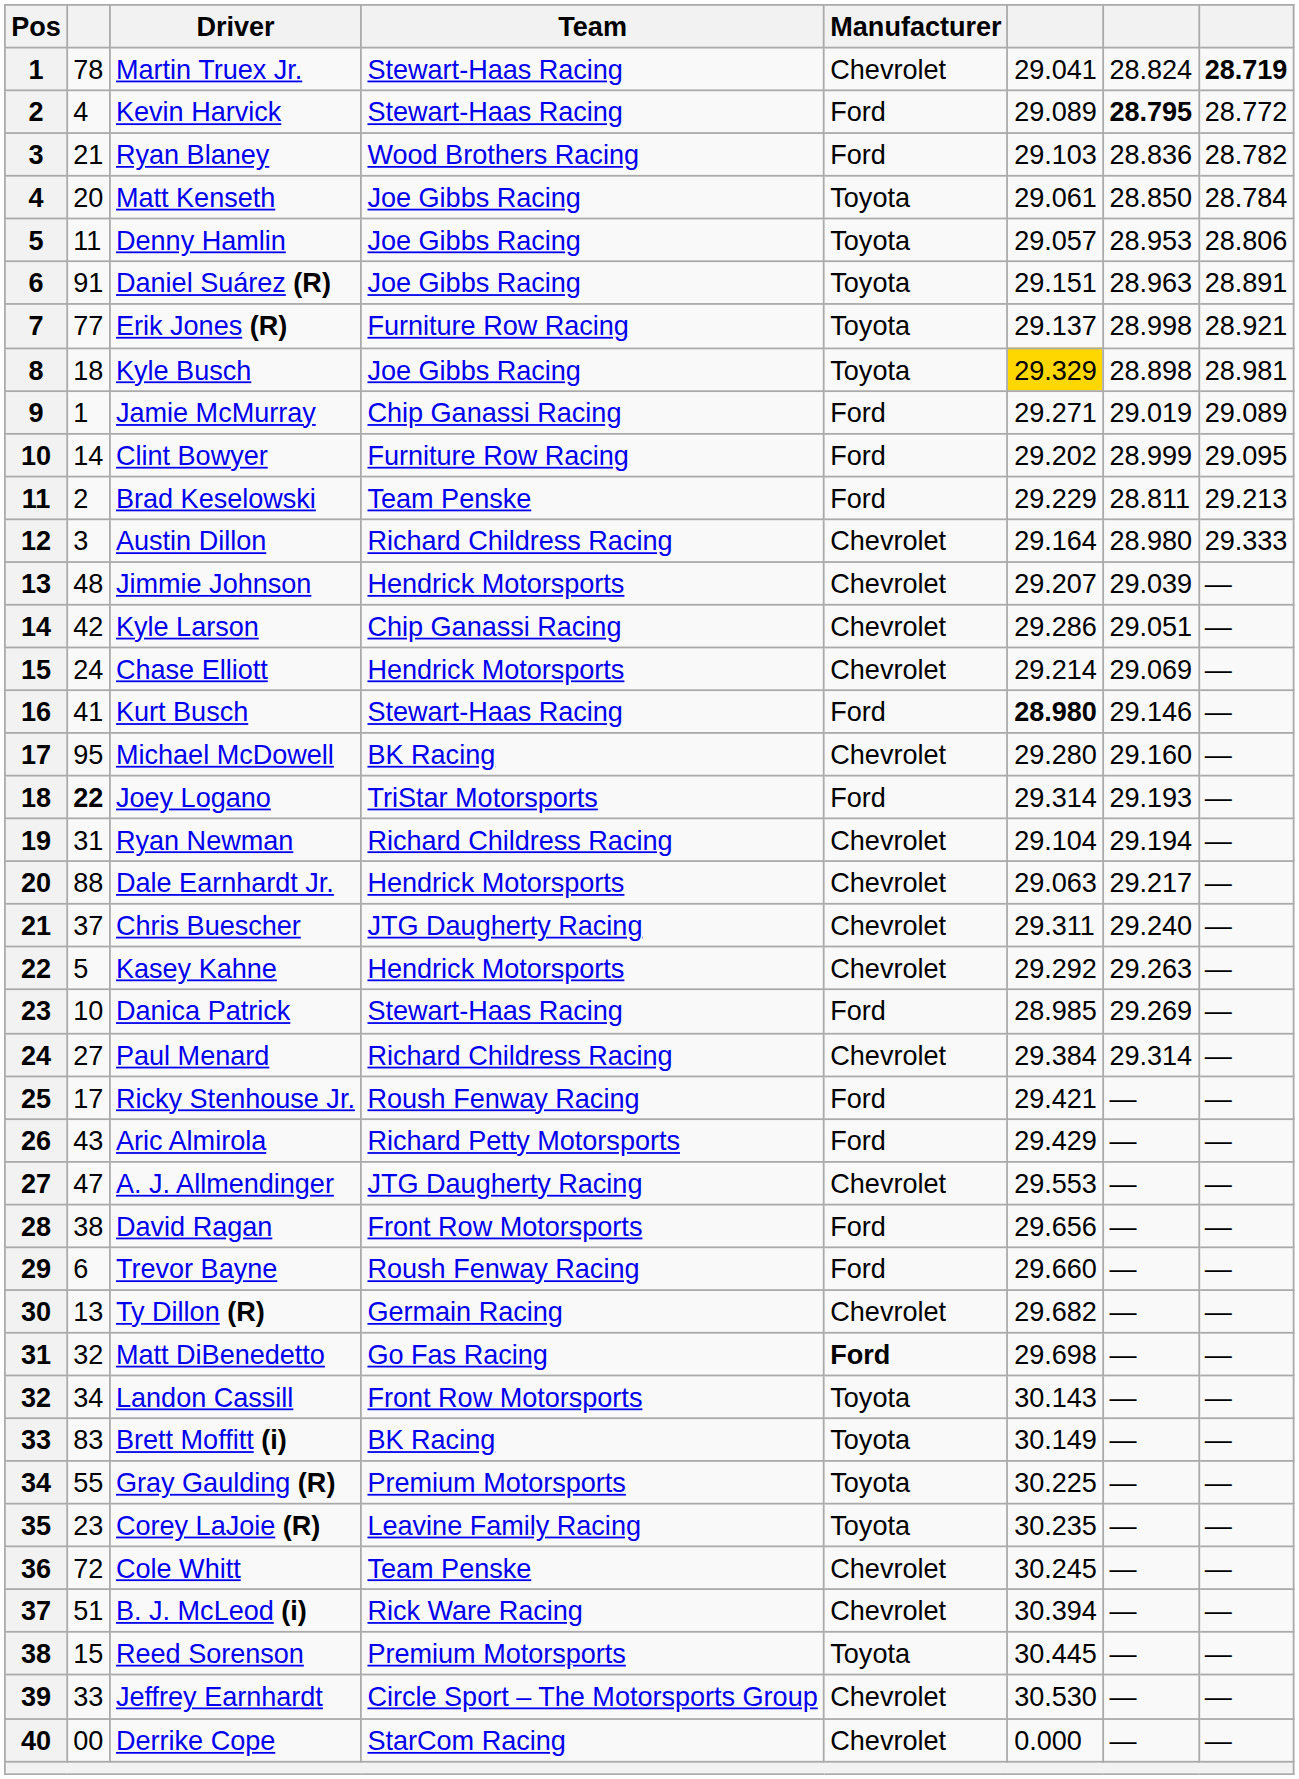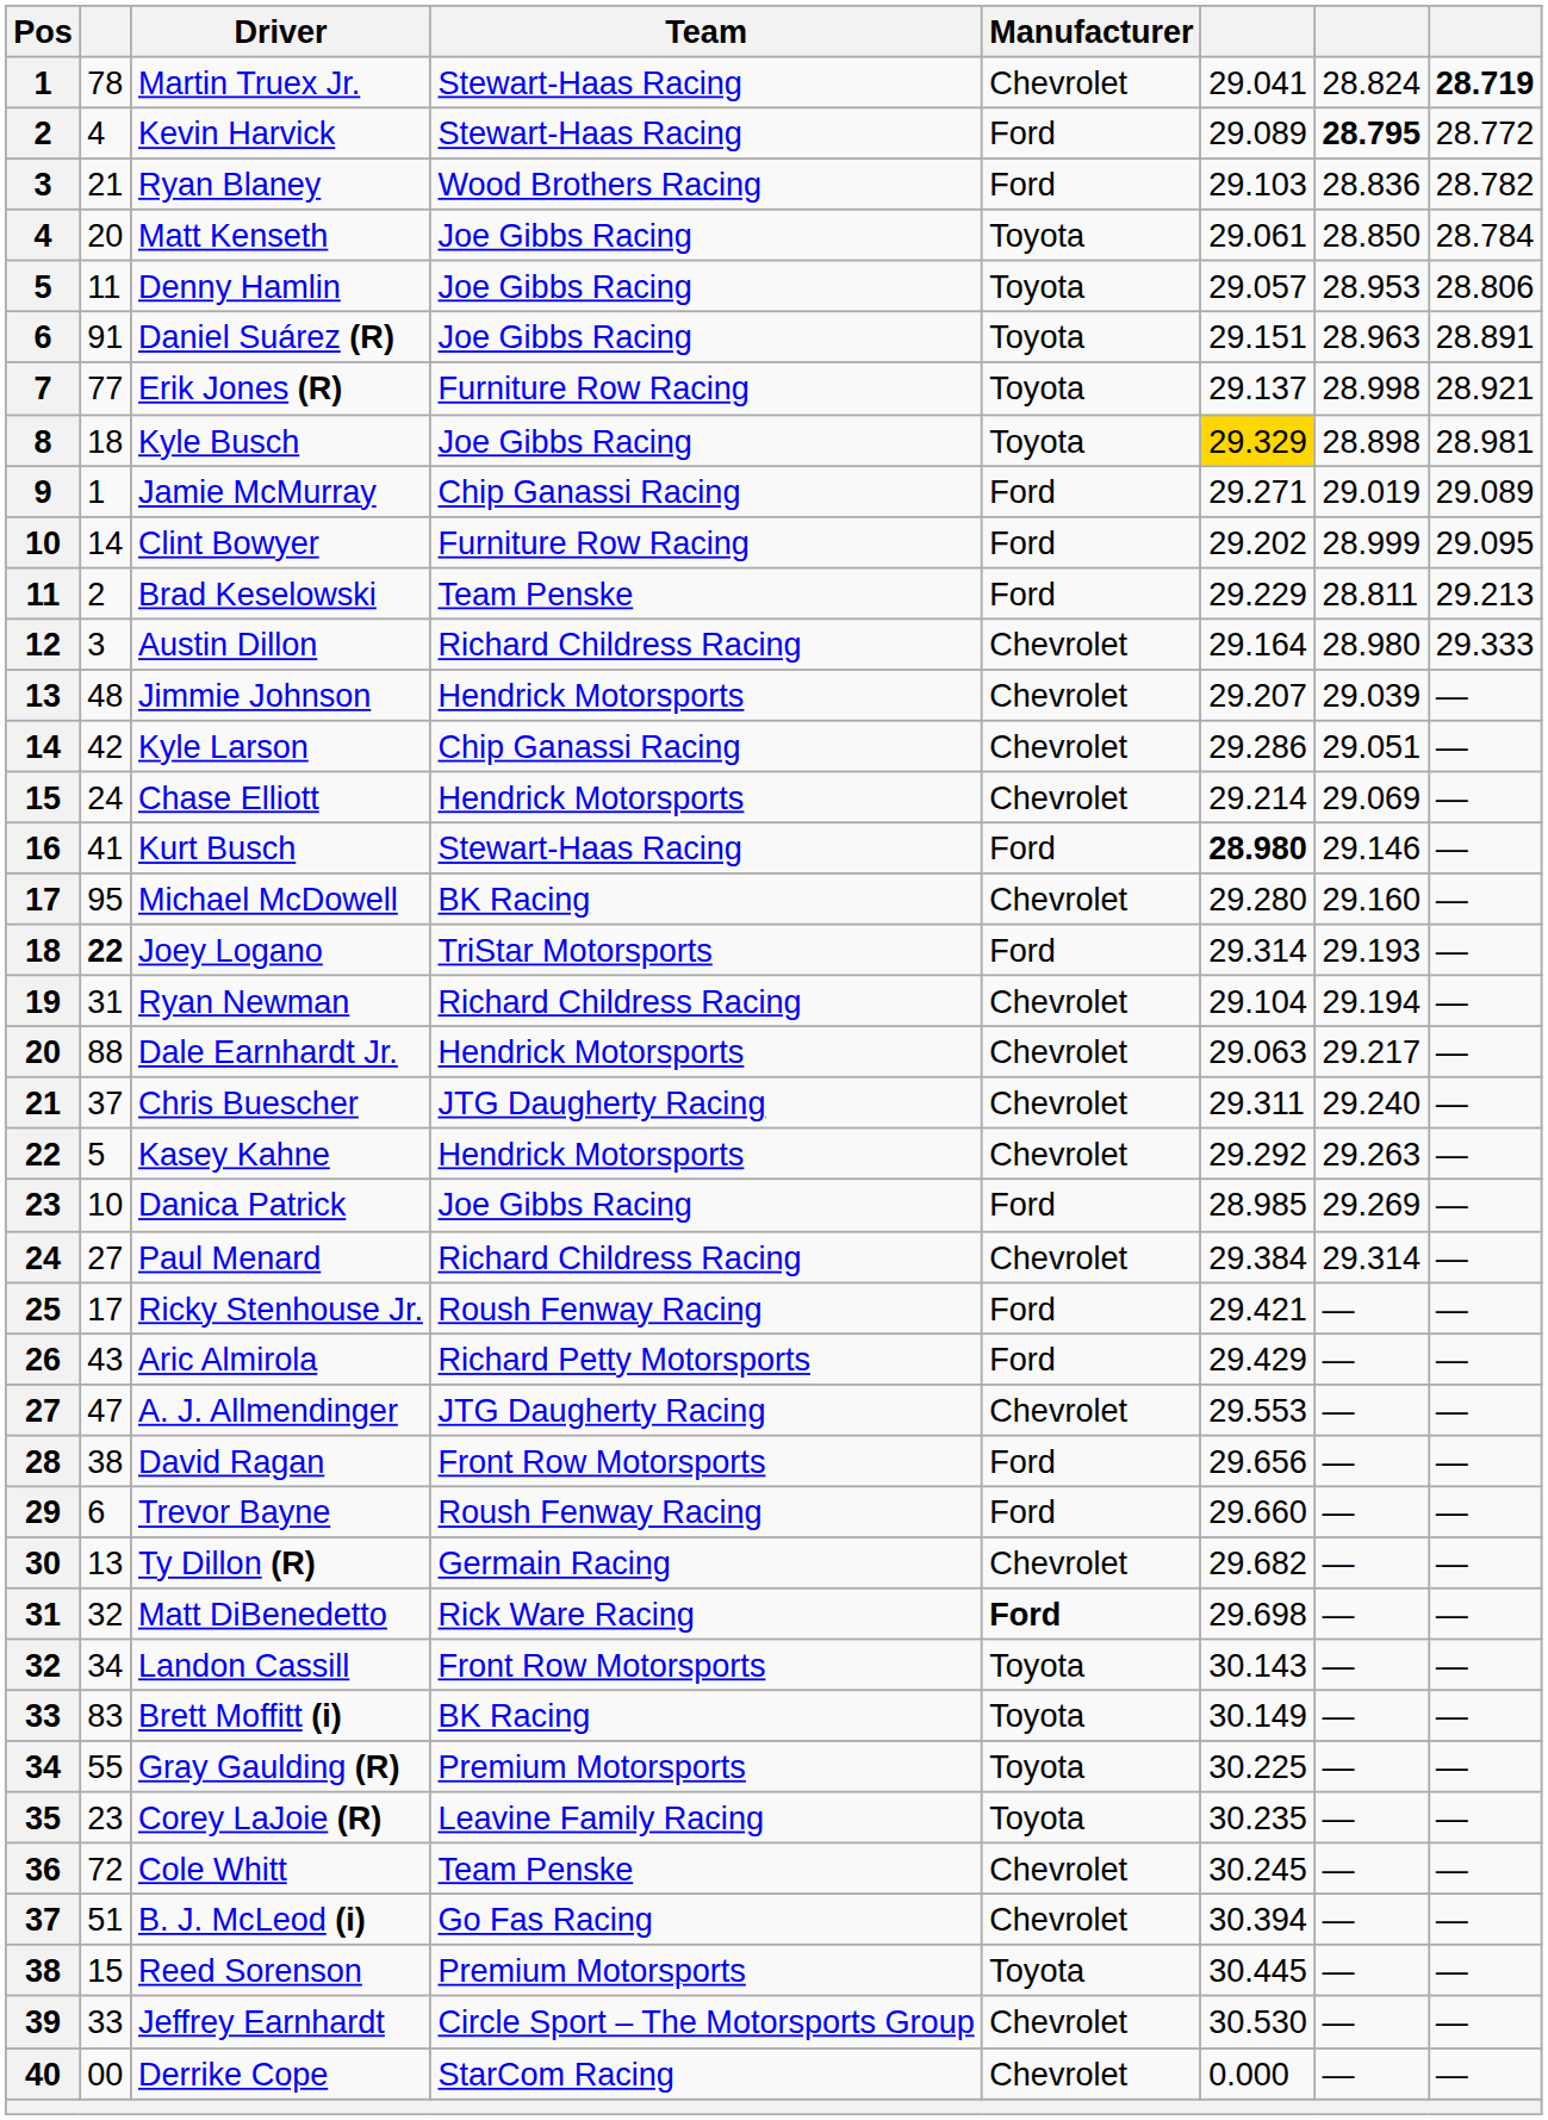Danica Patrick | Team: Stewart-Haas Racing -> Joe Gibbs Racing
Matt DiBenedetto | Team: Go Fas Racing -> Rick Ware Racing
B. J. McLeod (i) | Team: Rick Ware Racing -> Go Fas Racing
